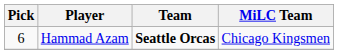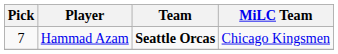Hammad Azam | Pick: 6 -> 7
